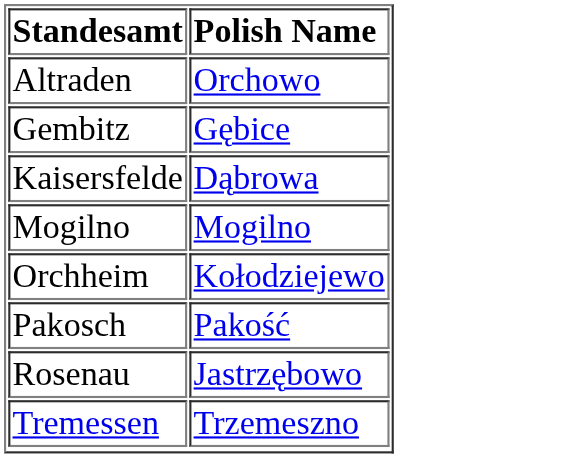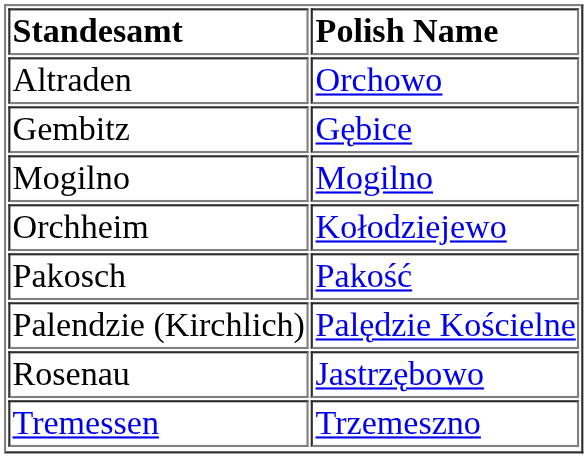- row: Kaisersfelde | Dąbrowa
+ row: Palendzie (Kirchlich) | Palędzie Kościelne
